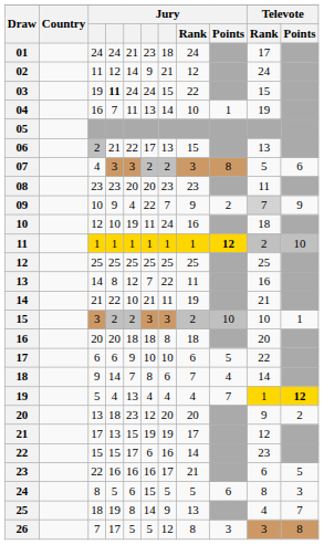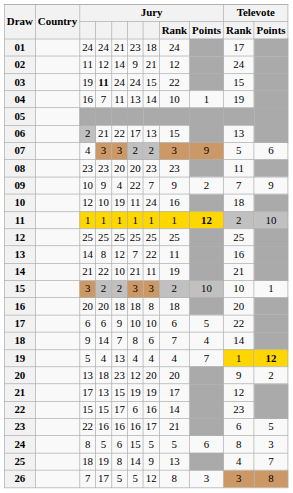07 | Jury / Points: 8 -> 9
09 | Televote / Rank: lightgrey background -> no background
